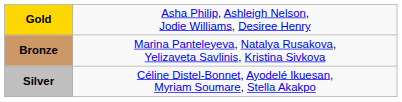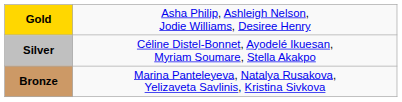rows swapped: Silver <-> Bronze
